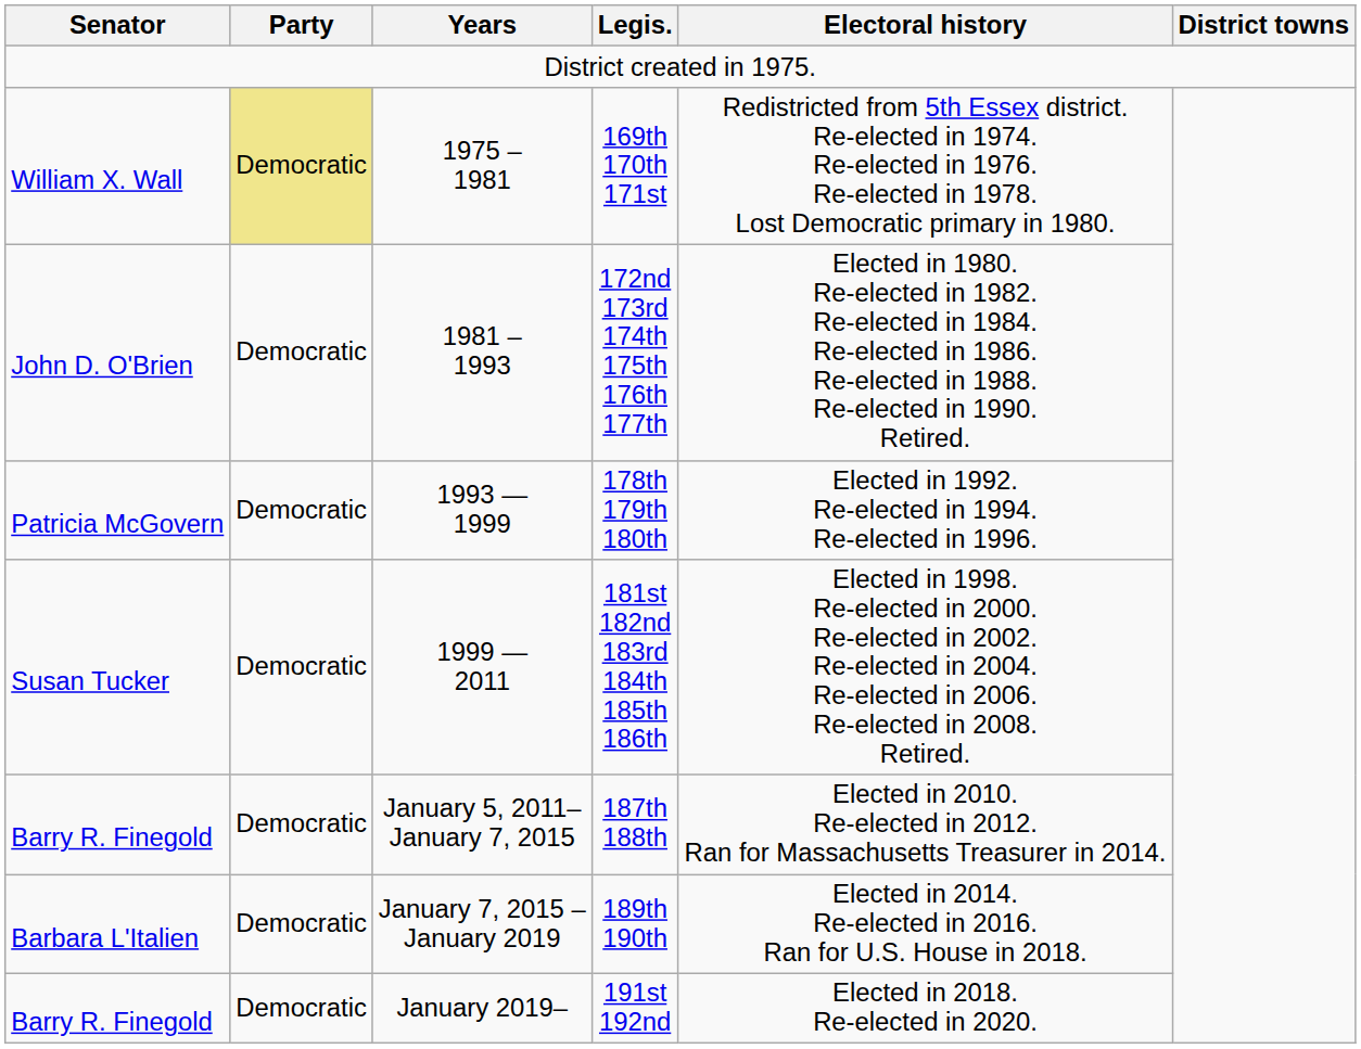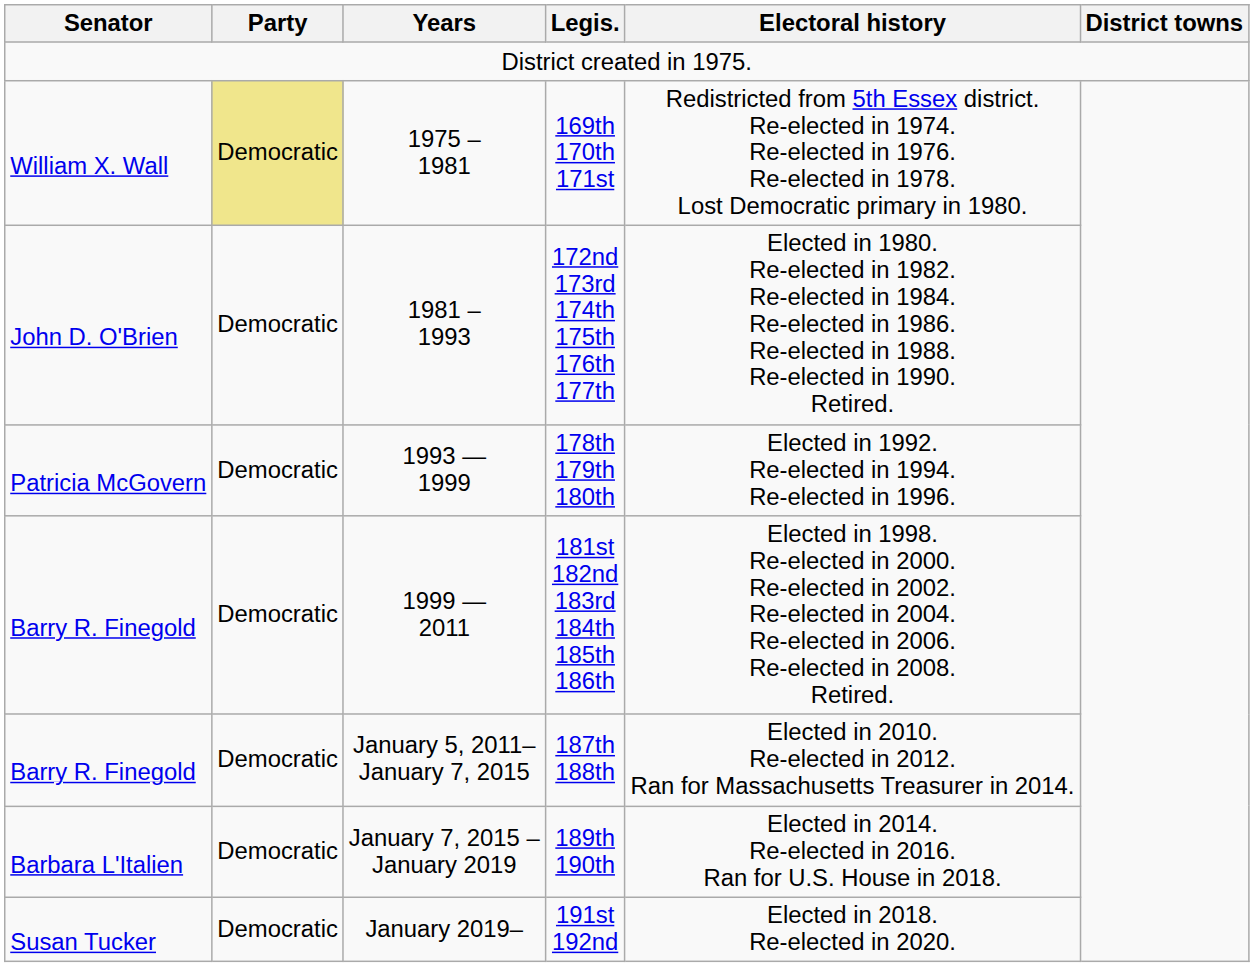1999 — 2011 | Senator: Susan Tucker -> Barry R. Finegold
January 2019– | Senator: Barry R. Finegold -> Susan Tucker
